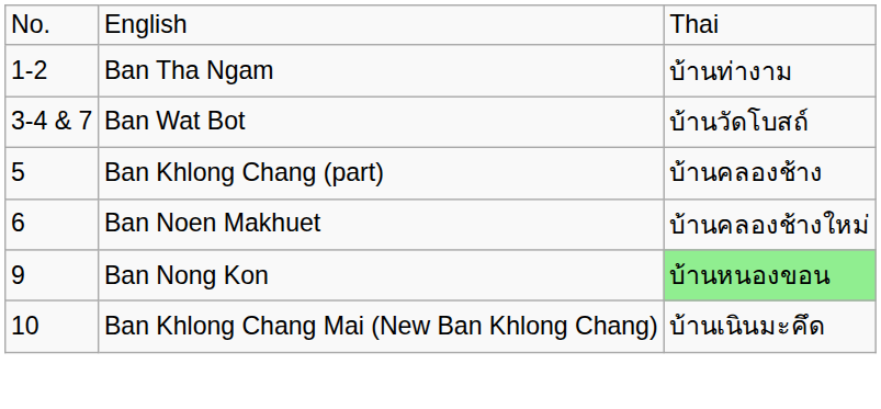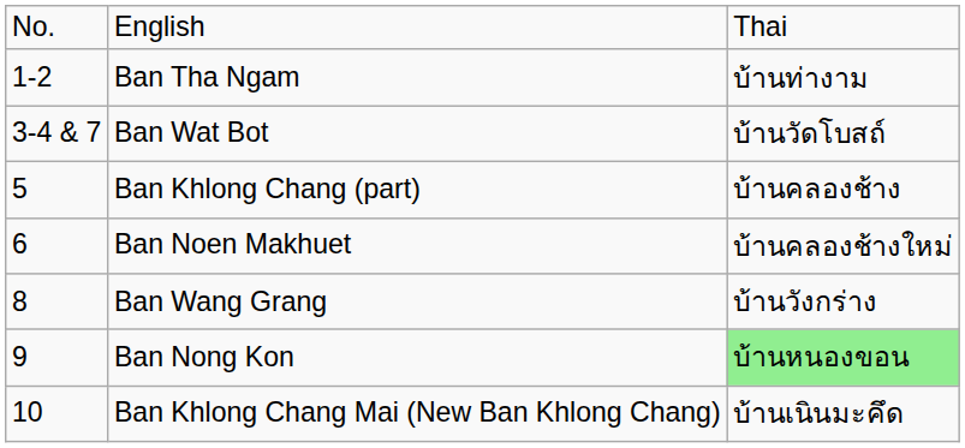+ row: 8 | Ban Wang Grang | บ้านวังกร่าง
